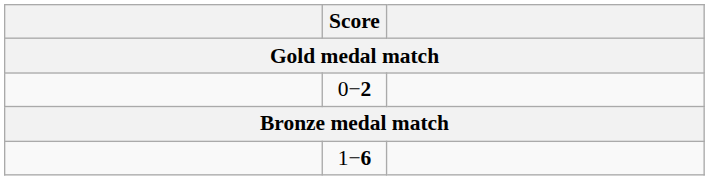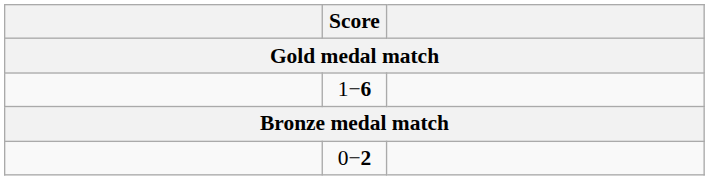rows swapped: 0−2 <-> 1−6
